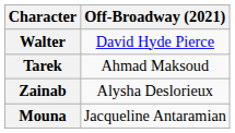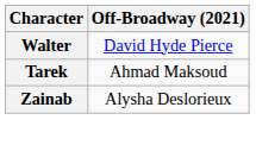- row: Mouna | Jacqueline Antaramian
